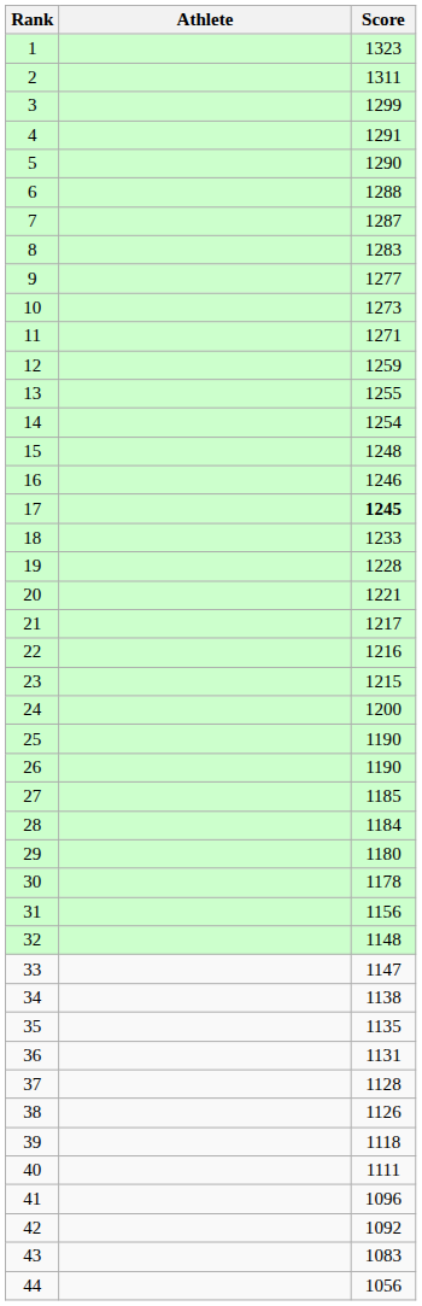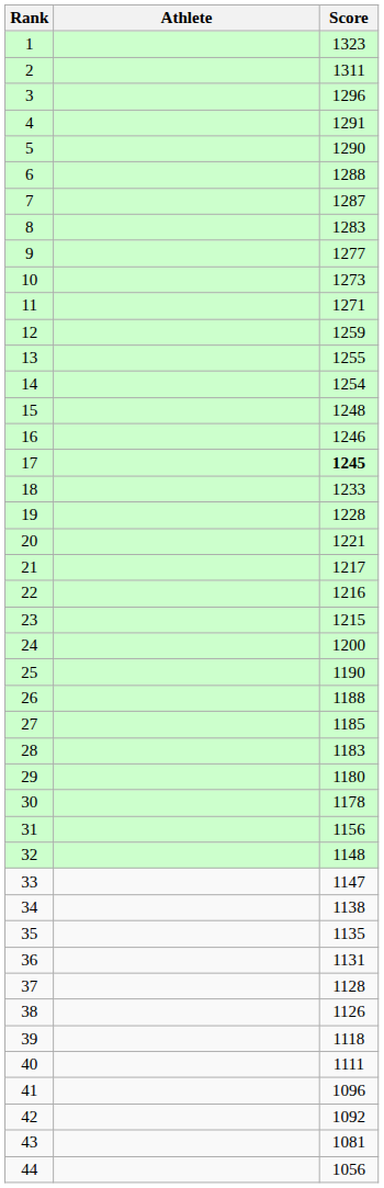3 | Score: 1299 -> 1296
26 | Score: 1190 -> 1188
28 | Score: 1184 -> 1183
43 | Score: 1083 -> 1081
